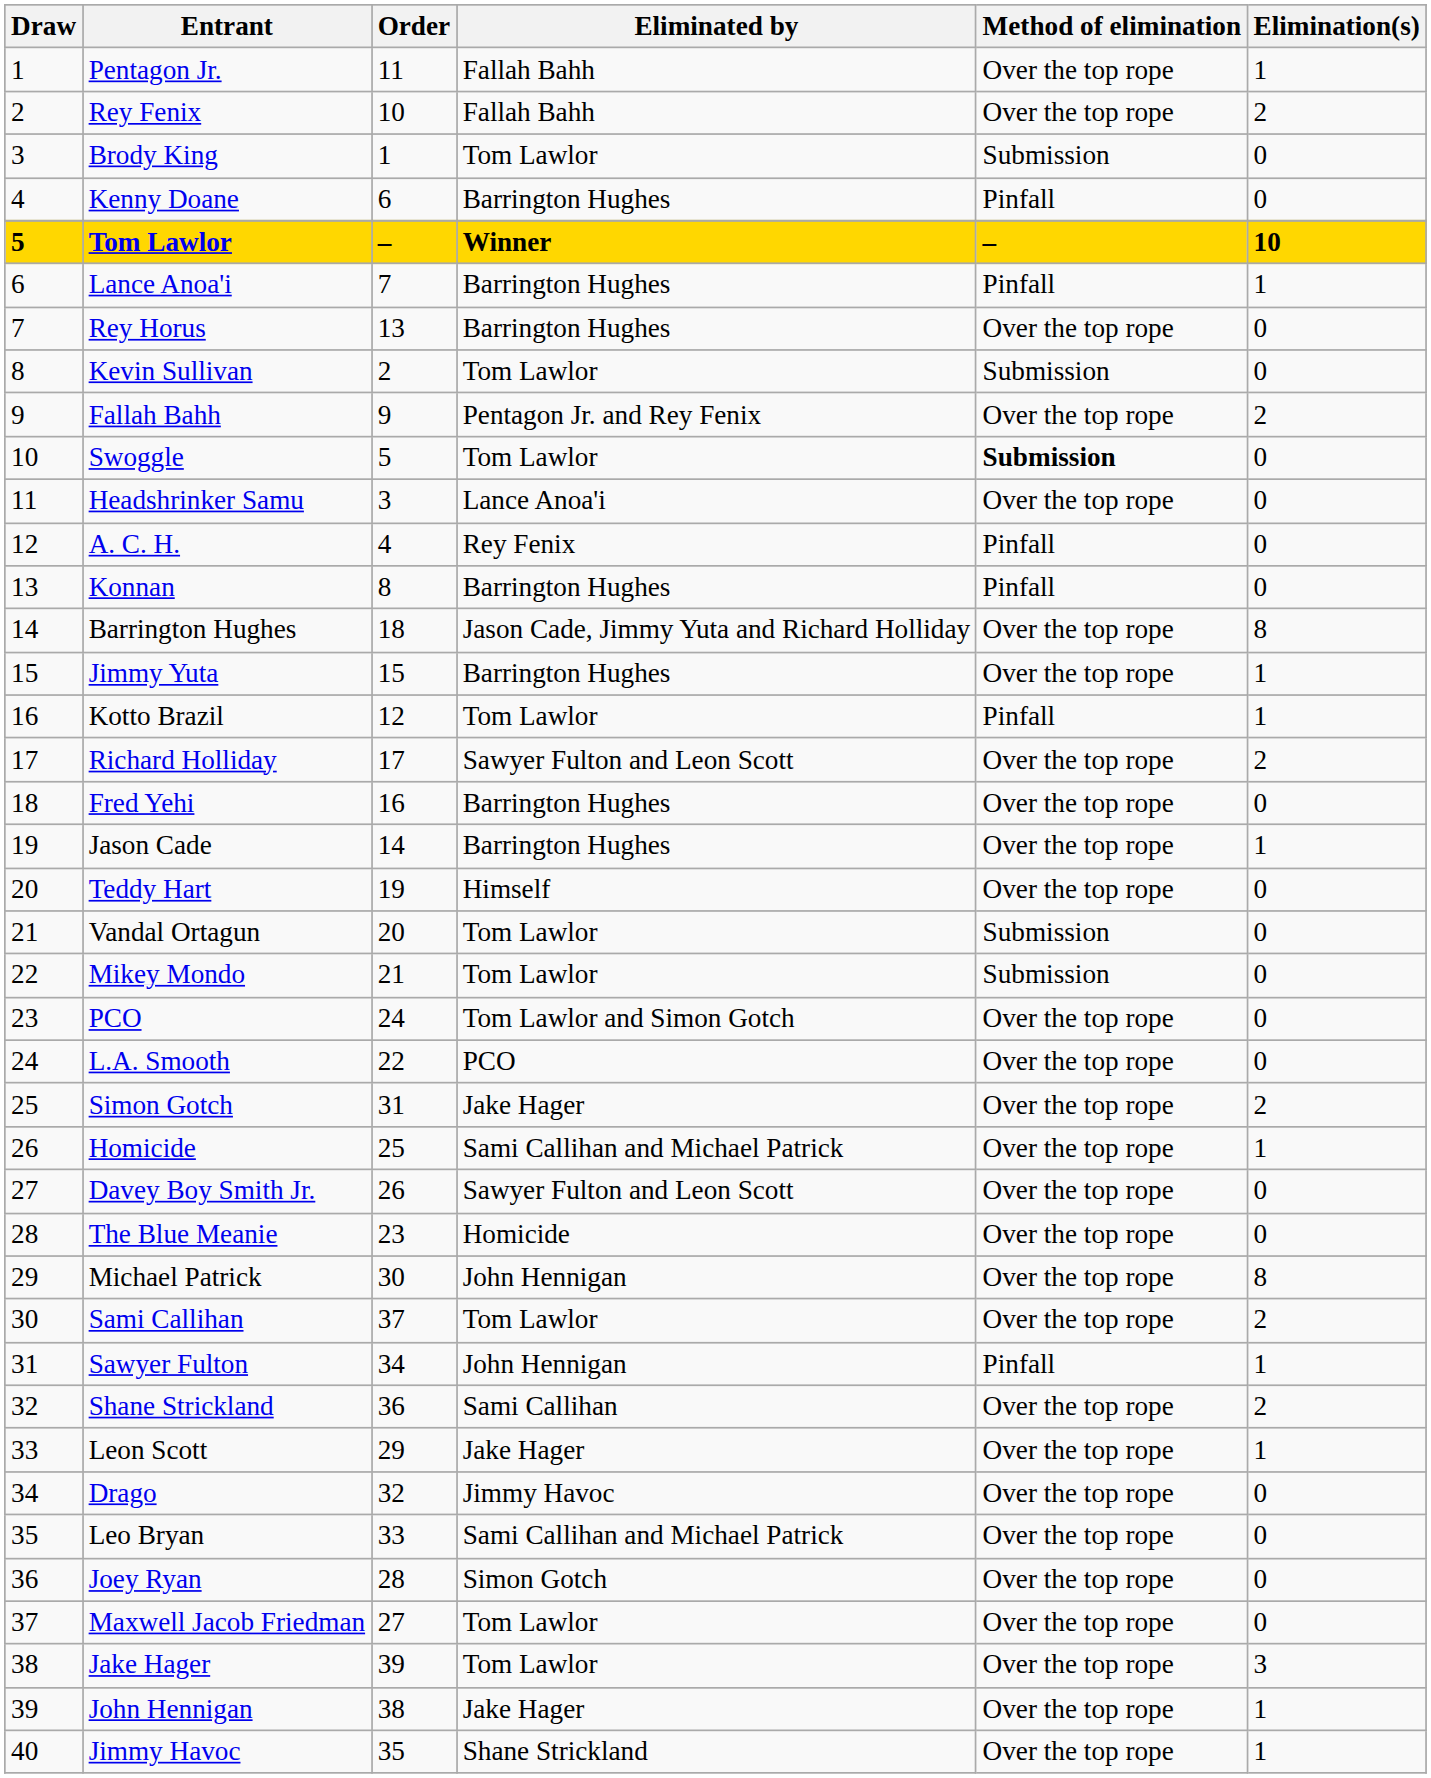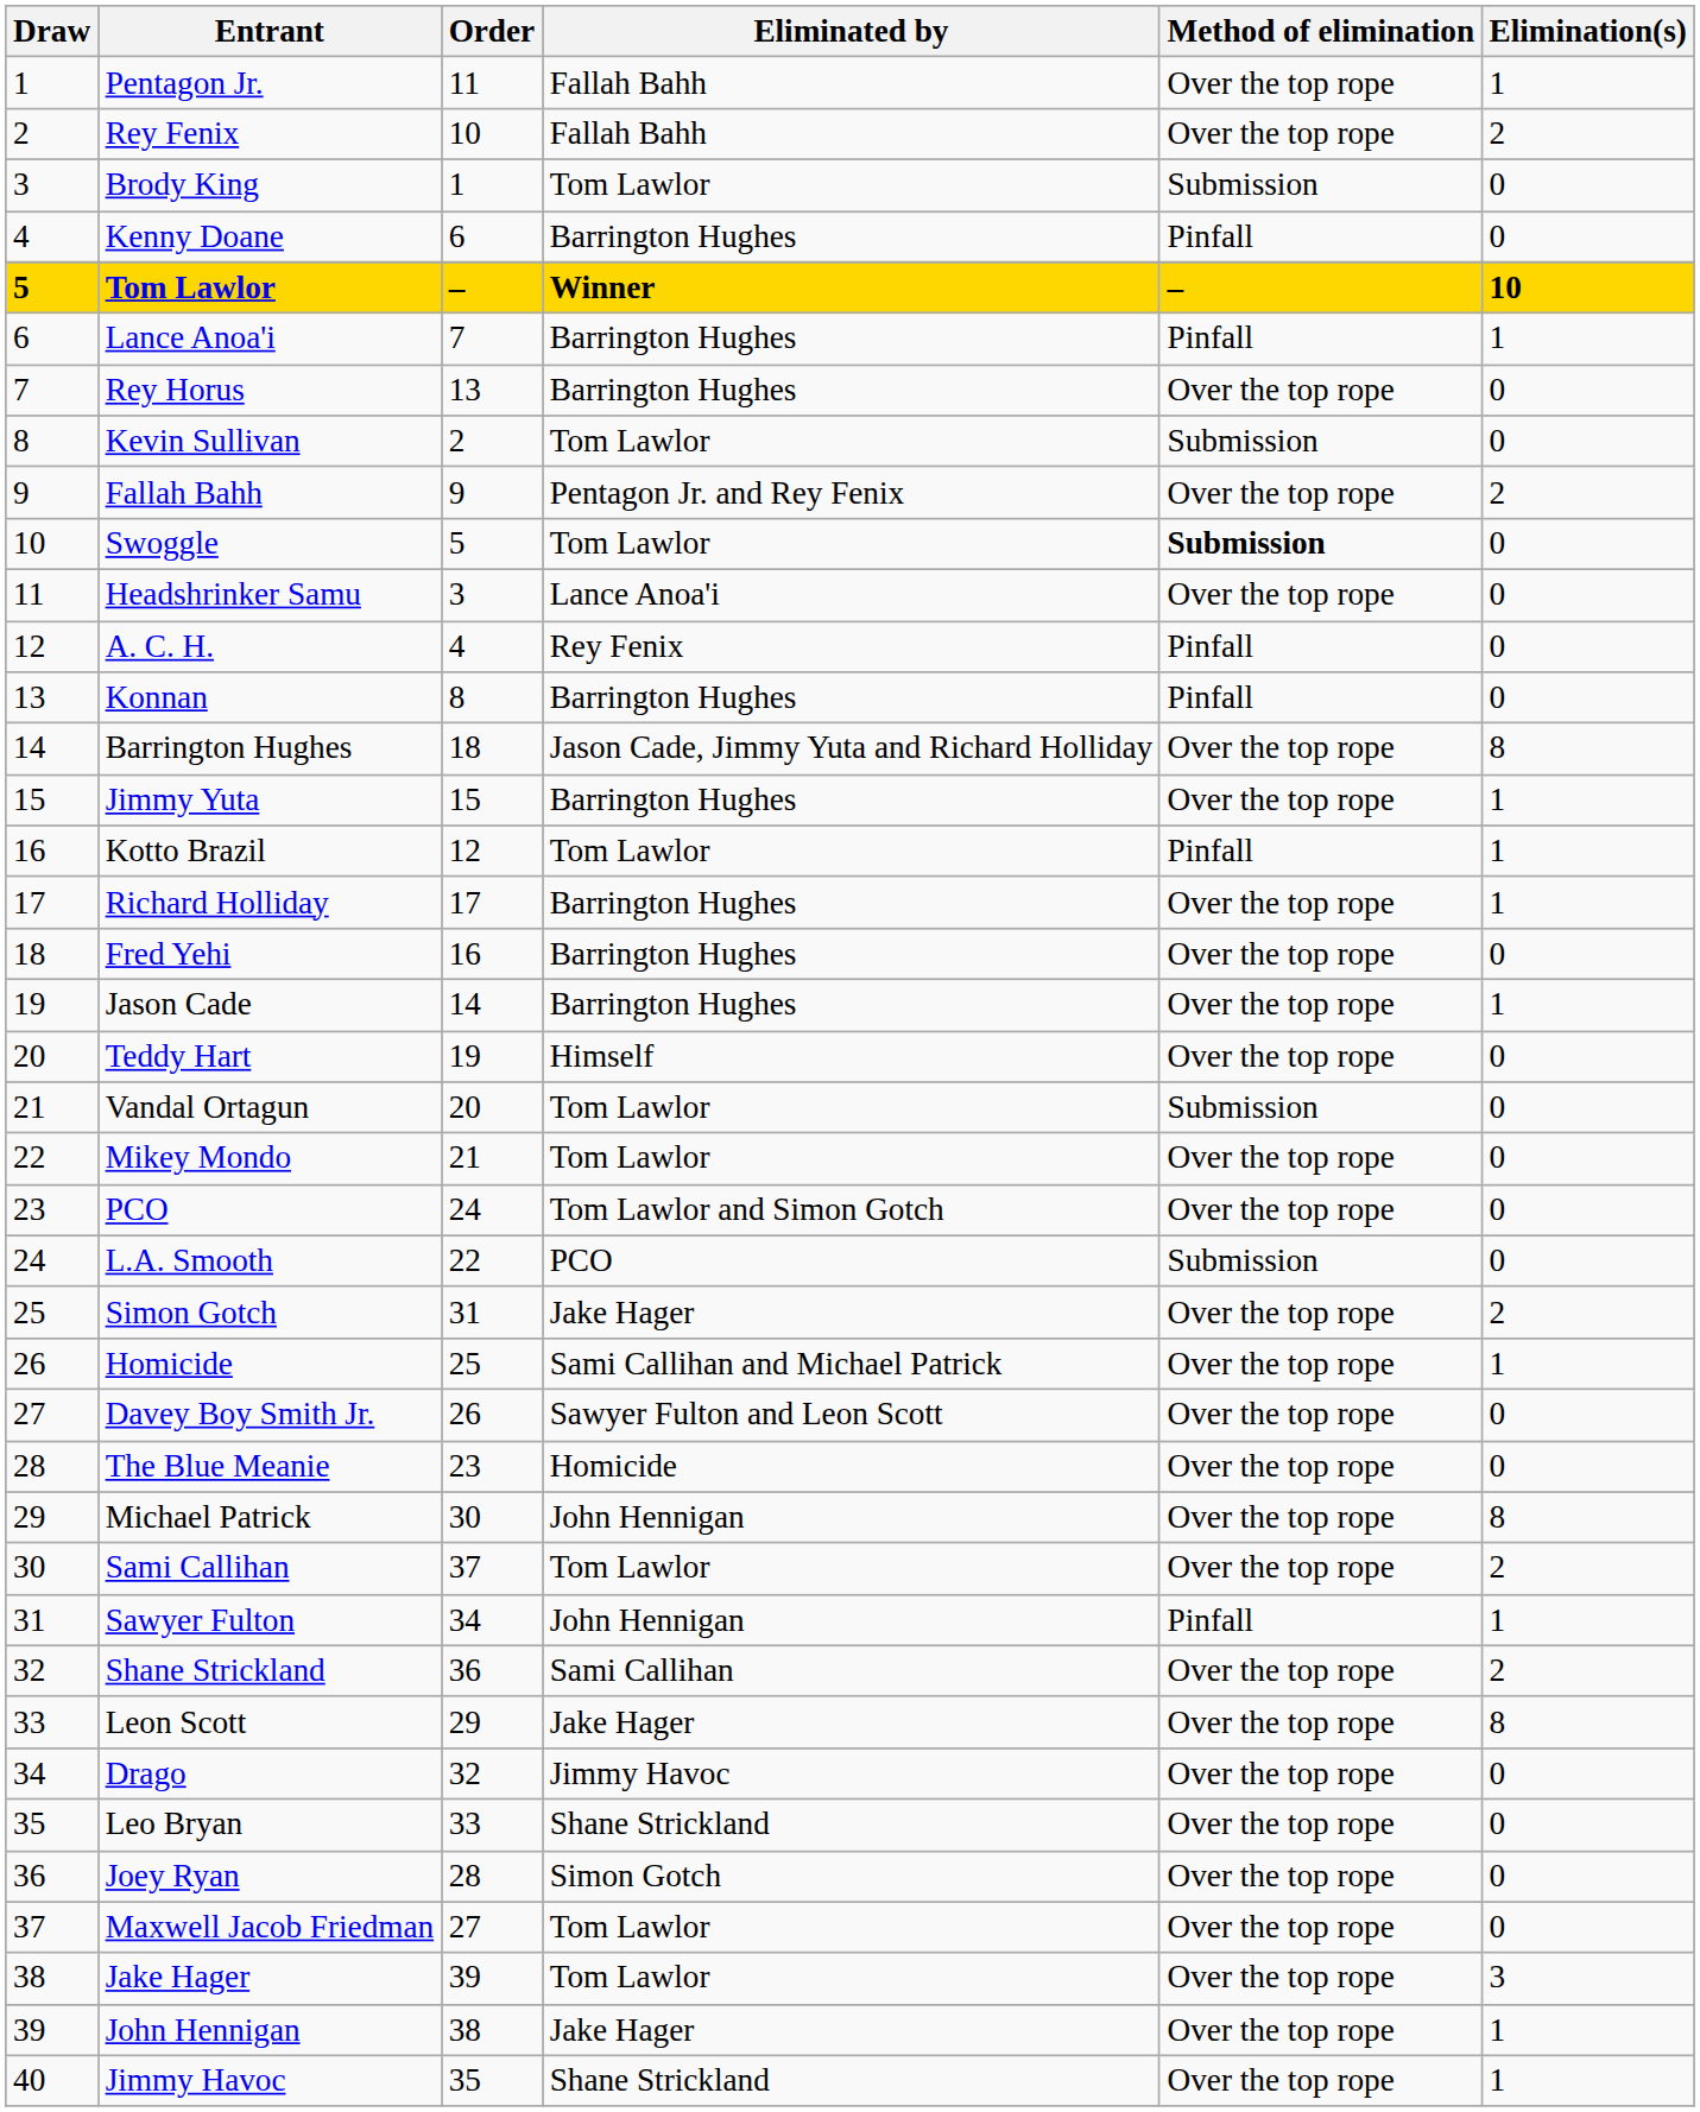Richard Holliday | Eliminated by: Sawyer Fulton and Leon Scott -> Barrington Hughes
Richard Holliday | Elimination(s): 2 -> 1
Mikey Mondo | Method of elimination: Submission -> Over the top rope
L.A. Smooth | Method of elimination: Over the top rope -> Submission
Leon Scott | Elimination(s): 1 -> 8
Leo Bryan | Eliminated by: Sami Callihan and Michael Patrick -> Shane Strickland
